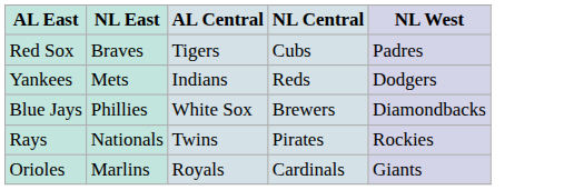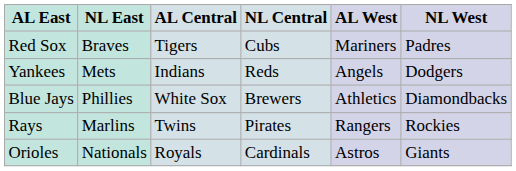+ column: AL West | Mariners | Angels | Athletics | Rangers | Astros
Rays | NL East: Nationals -> Marlins
Orioles | NL East: Marlins -> Nationals
